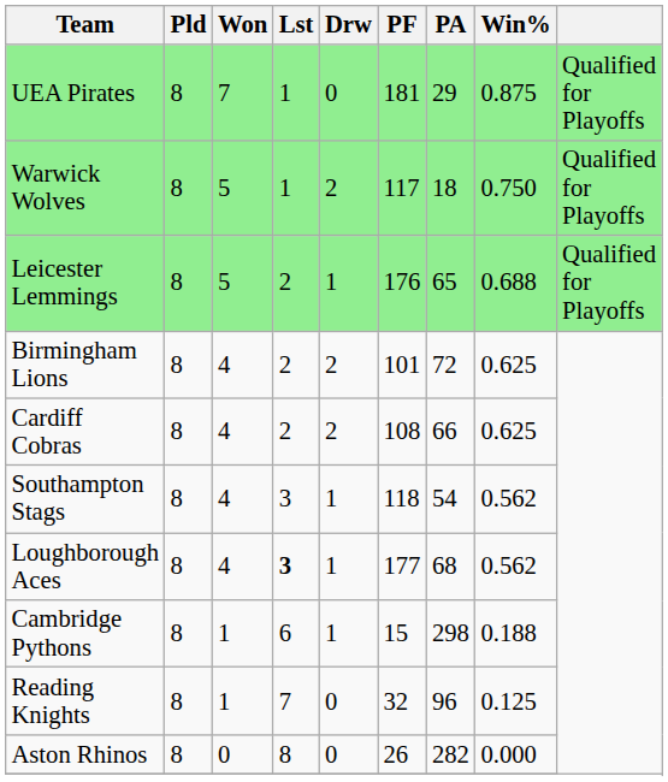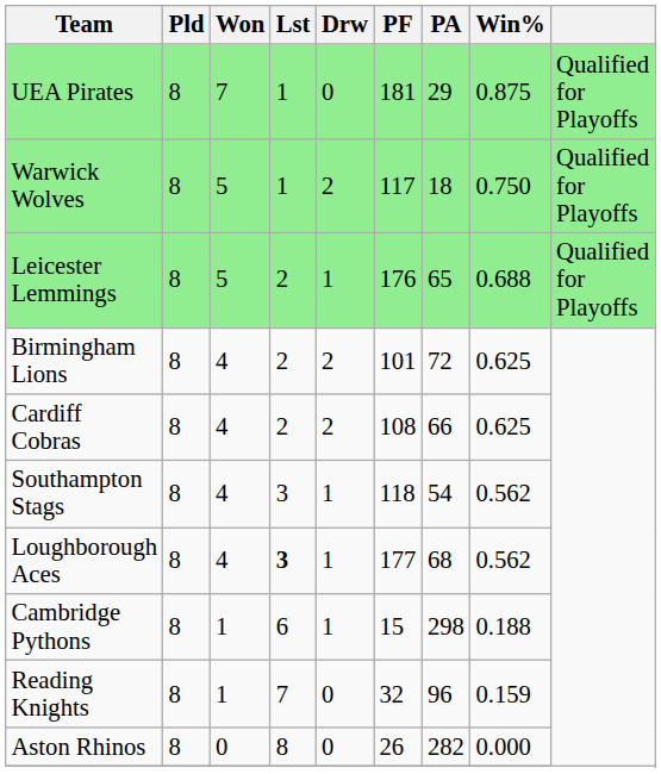Reading Knights | Win%: 0.125 -> 0.159
